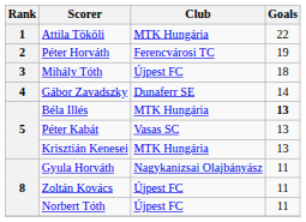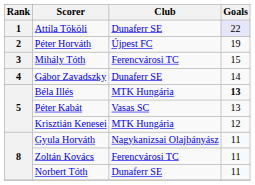Attila Tököli | Club: MTK Hungária -> Dunaferr SE
Attila Tököli | Goals: no background -> lavender background
Péter Horváth | Club: Ferencvárosi TC -> Újpest FC
Mihály Tóth | Club: Újpest FC -> Ferencvárosi TC
Mihály Tóth | Goals: 18 -> 15
Krisztián Kenesei | Goals: 13 -> 12
Zoltán Kovács | Club: Újpest FC -> Ferencvárosi TC
Norbert Tóth | Club: Újpest FC -> Dunaferr SE
